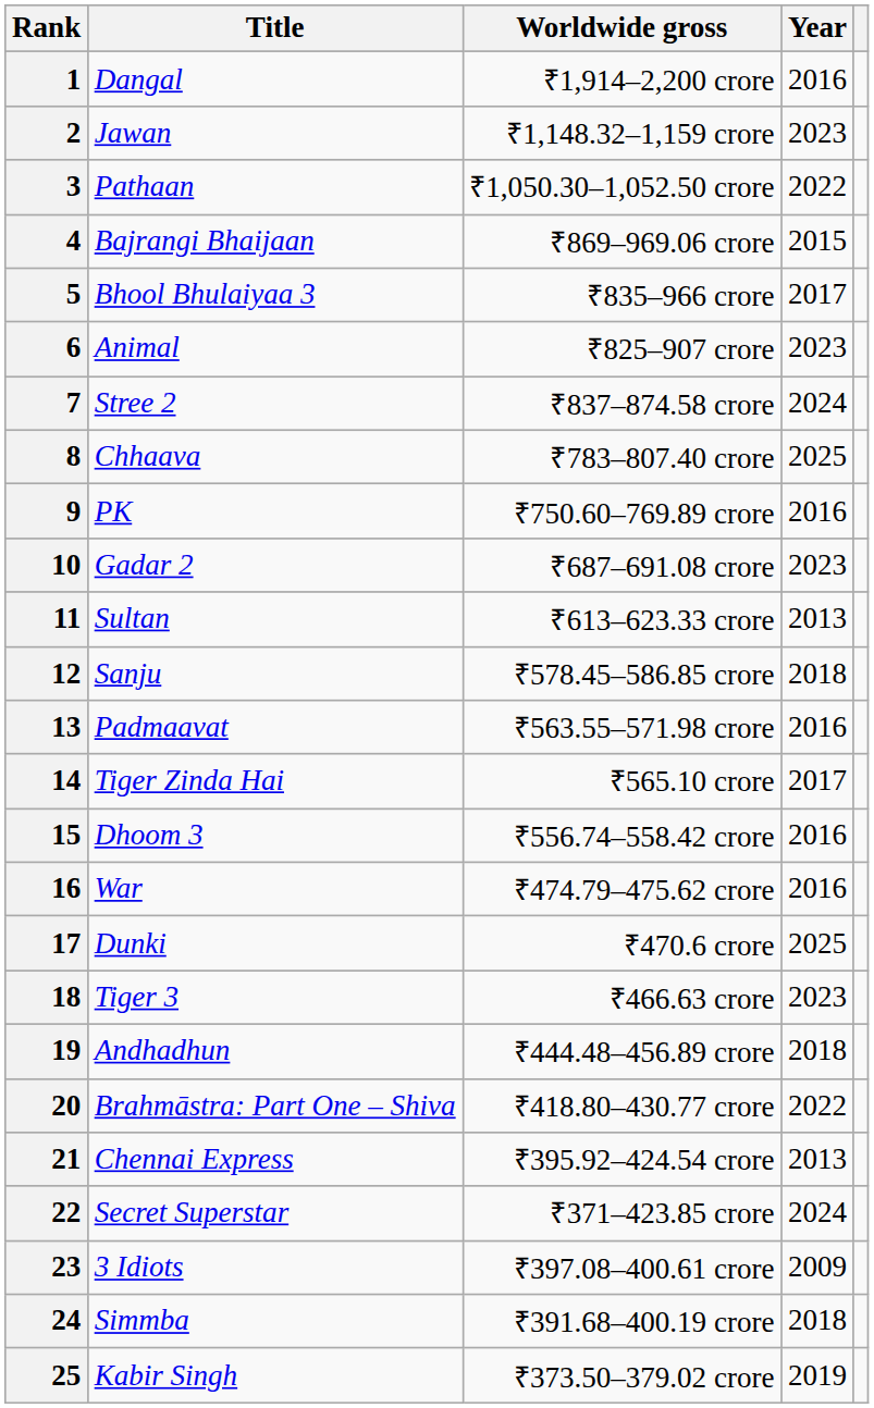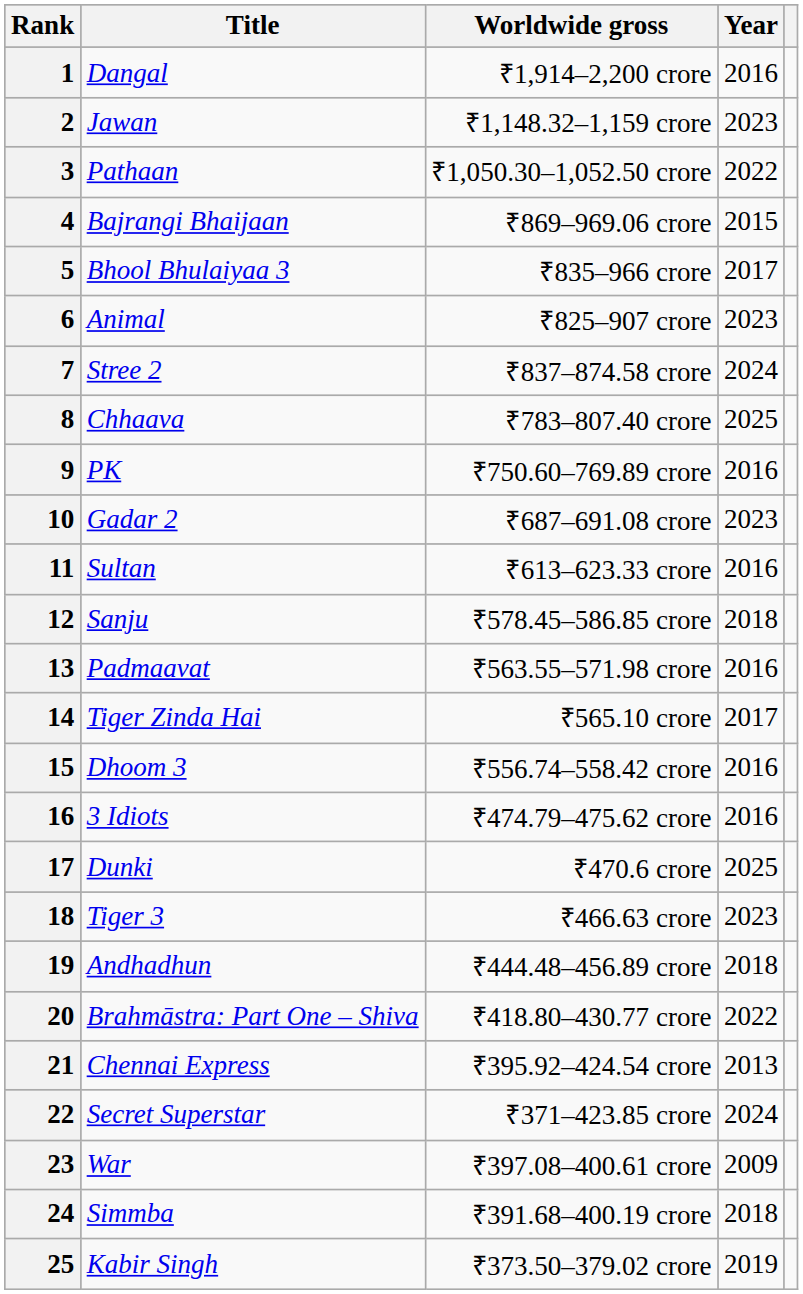11 | Year: 2013 -> 2016
16 | Title: War -> 3 Idiots
23 | Title: 3 Idiots -> War
